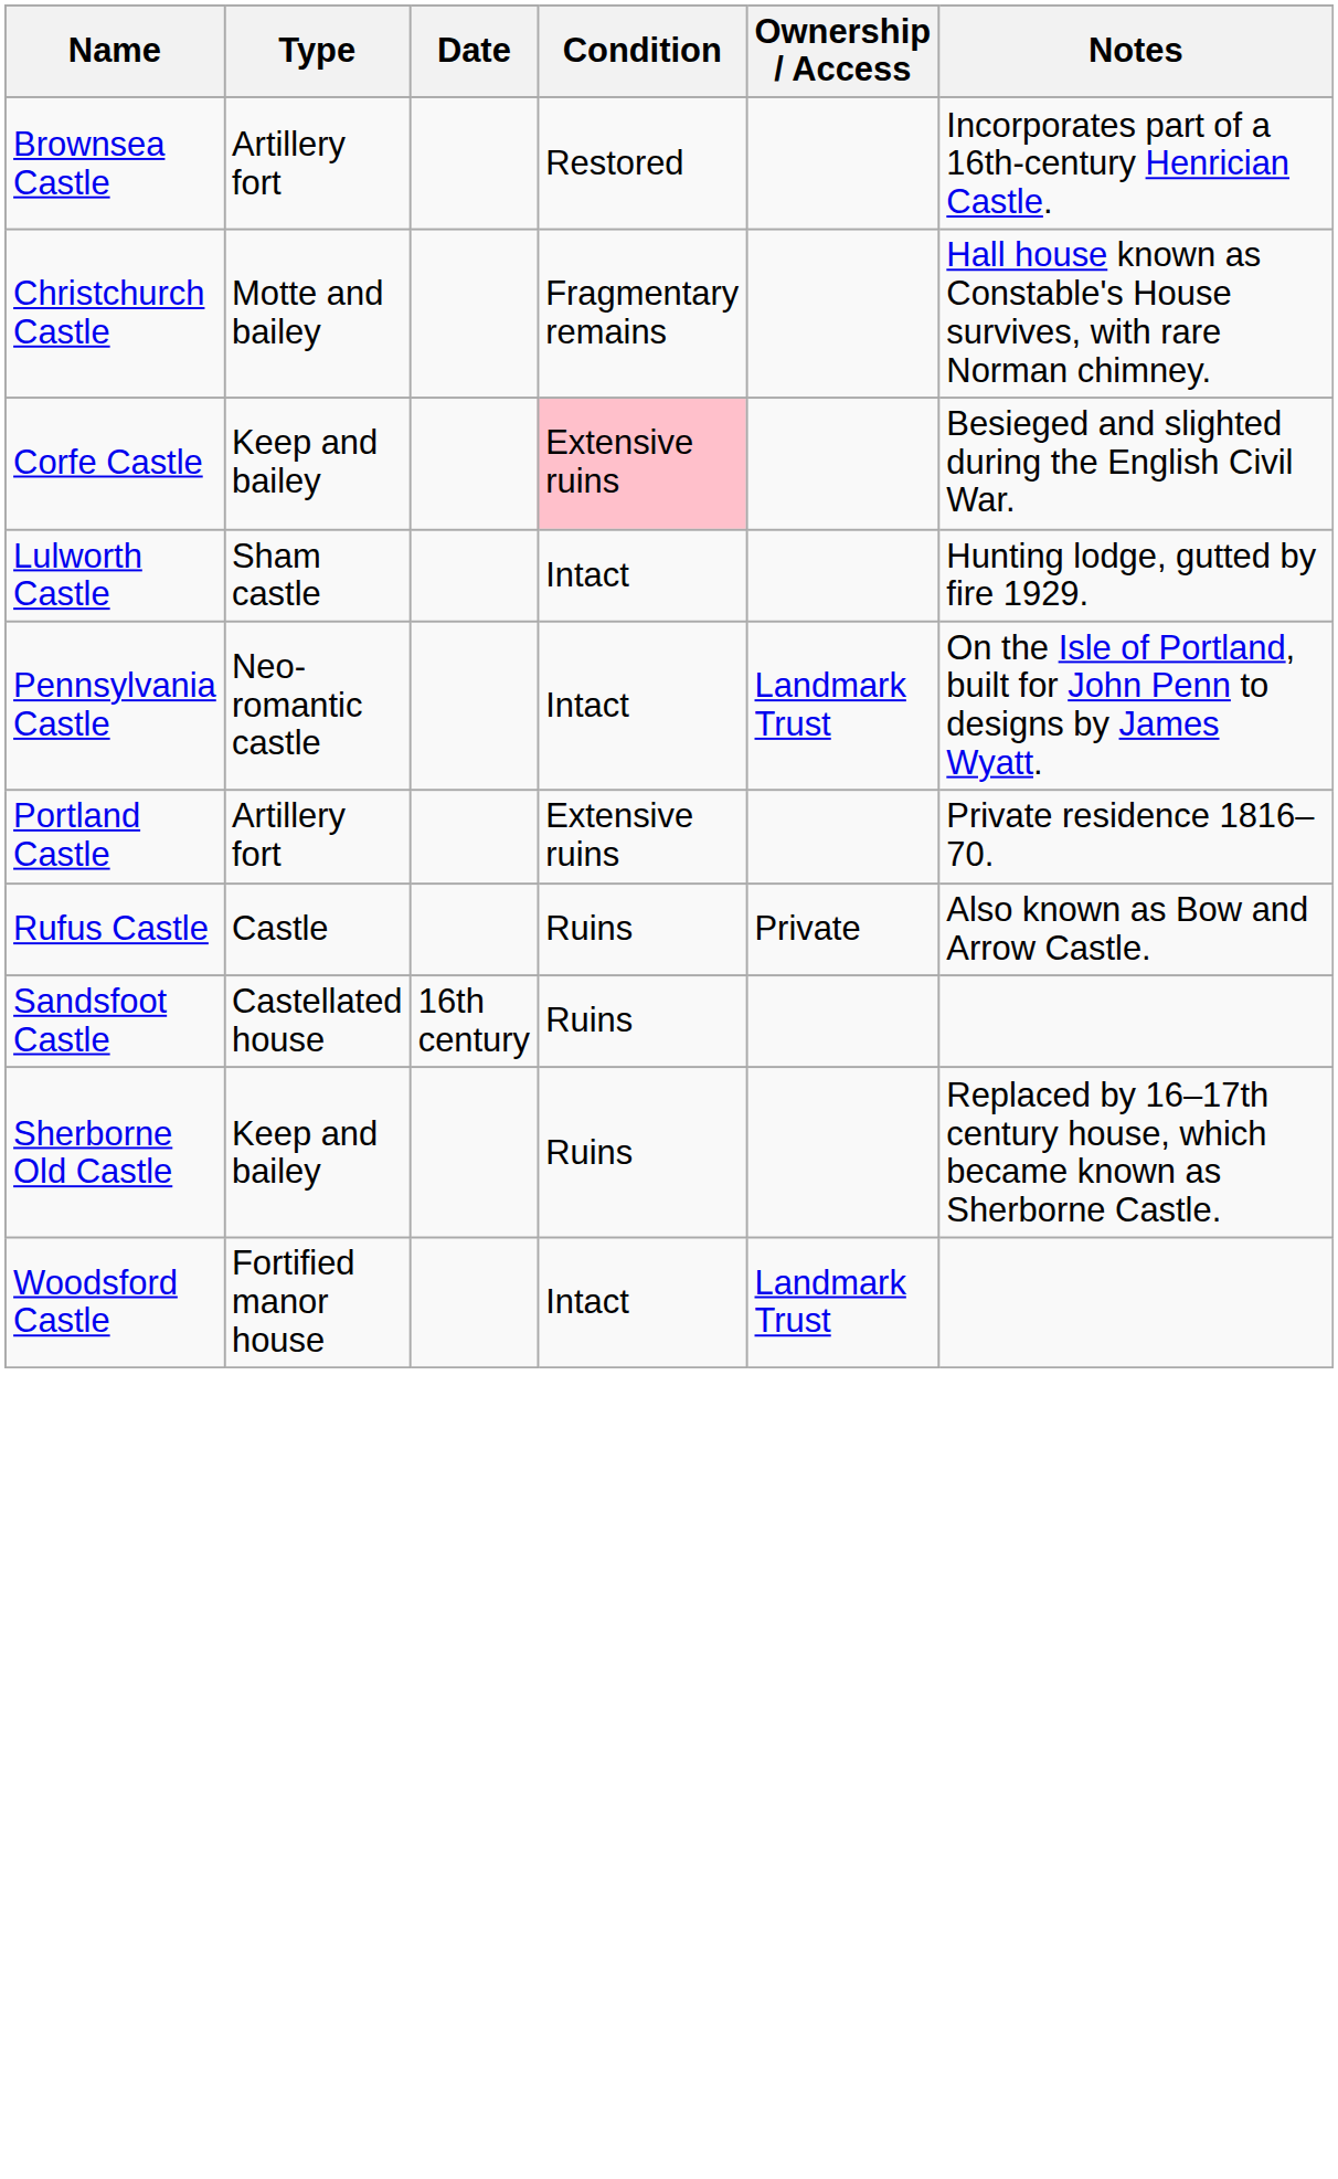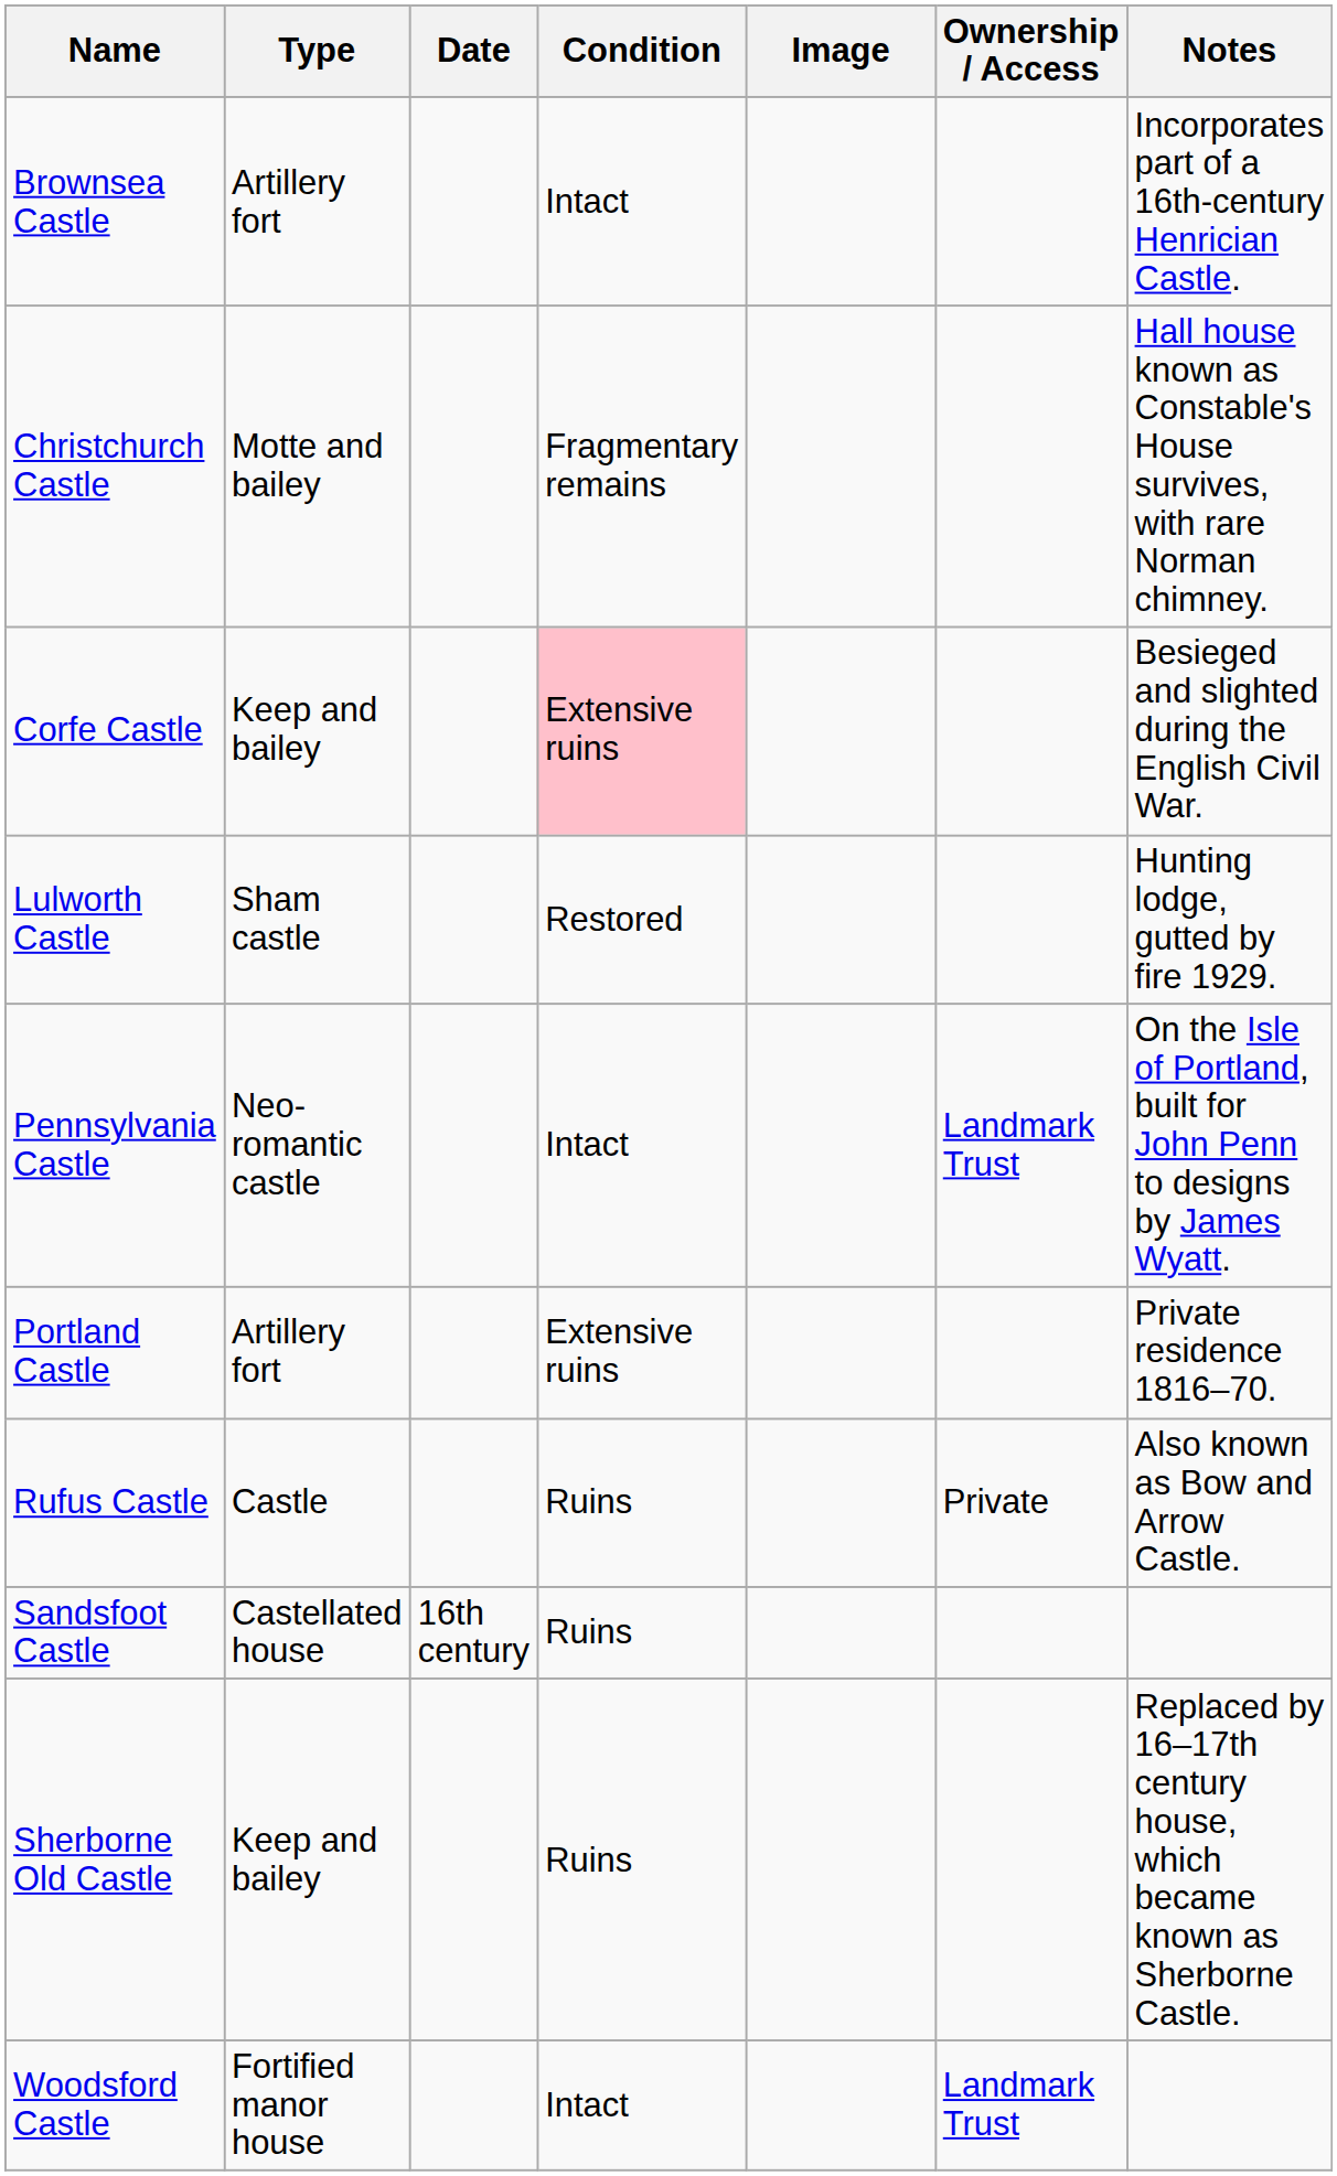+ column: Image
Brownsea Castle | Condition: Restored -> Intact
Lulworth Castle | Condition: Intact -> Restored
